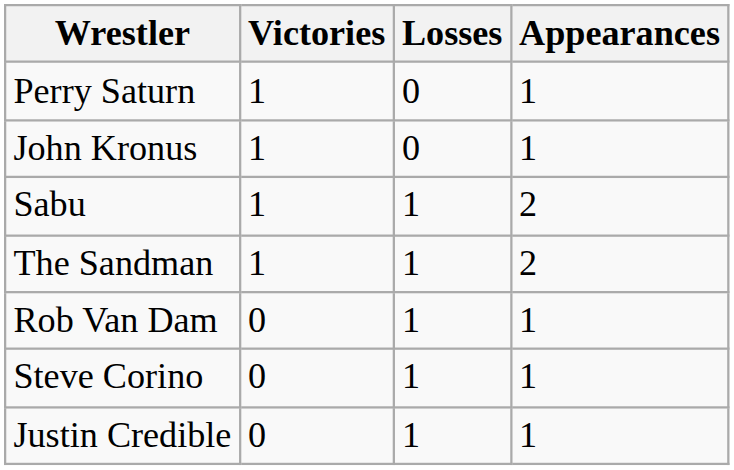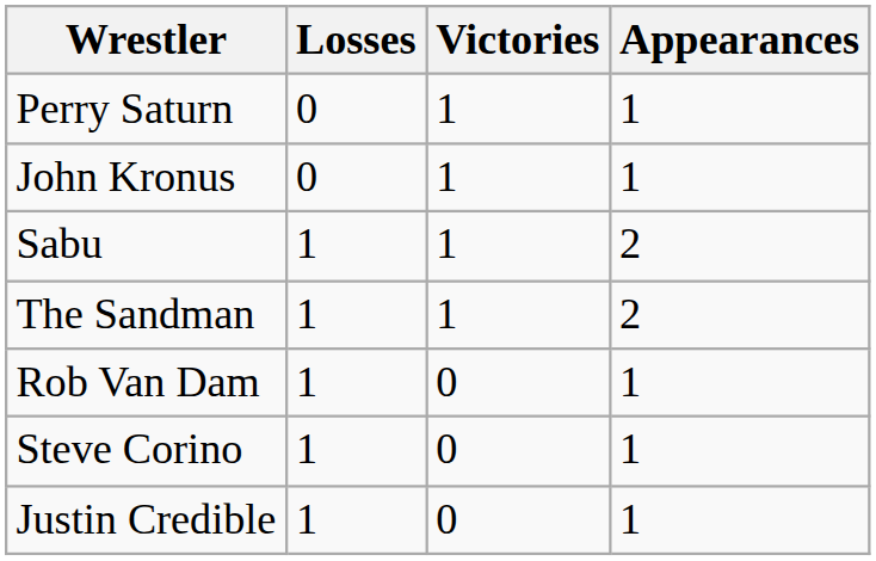columns swapped: Victories <-> Losses
